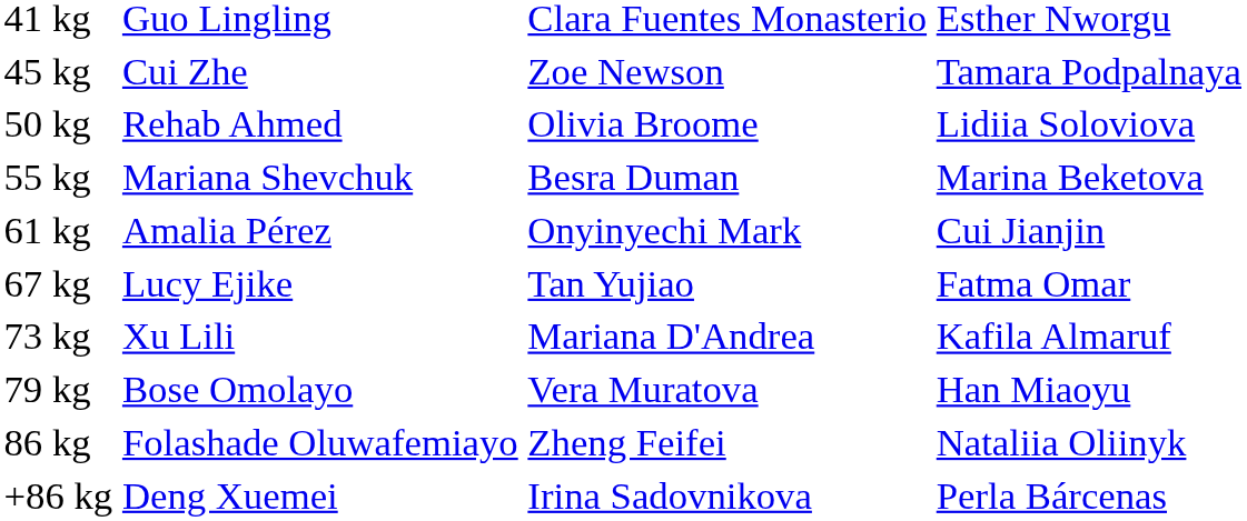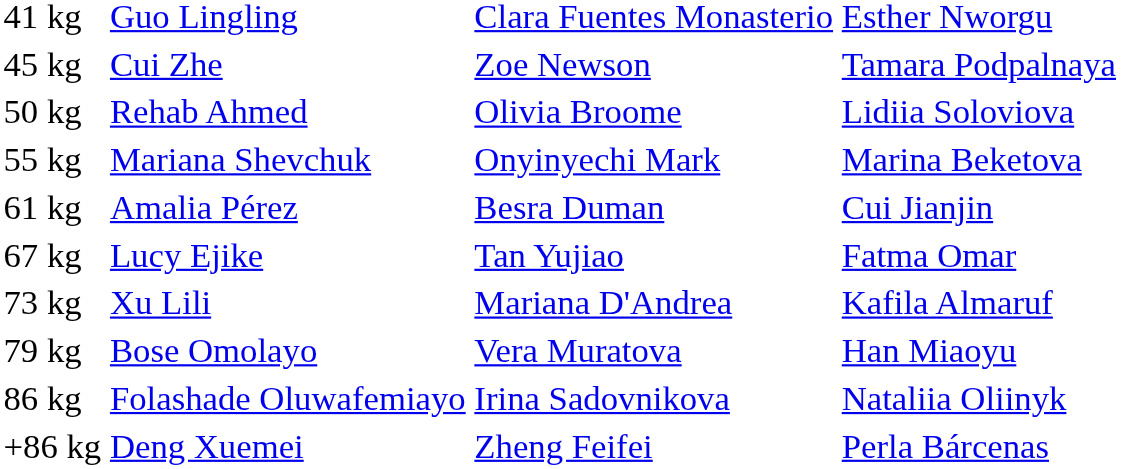55 kg | column 3: Besra Duman -> Onyinyechi Mark
61 kg | column 3: Onyinyechi Mark -> Besra Duman
86 kg | column 3: Zheng Feifei -> Irina Sadovnikova
+86 kg | column 3: Irina Sadovnikova -> Zheng Feifei
